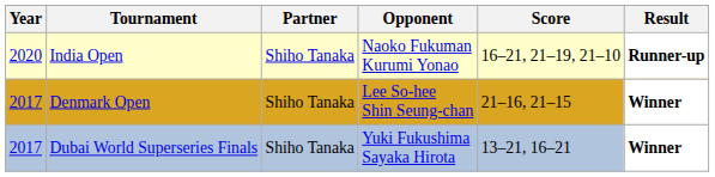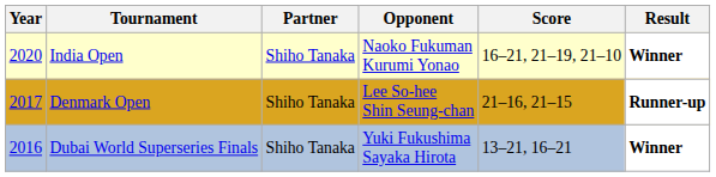India Open | Result: Runner-up -> Winner
Denmark Open | Result: Winner -> Runner-up
Dubai World Superseries Finals | Year: 2017 -> 2016
